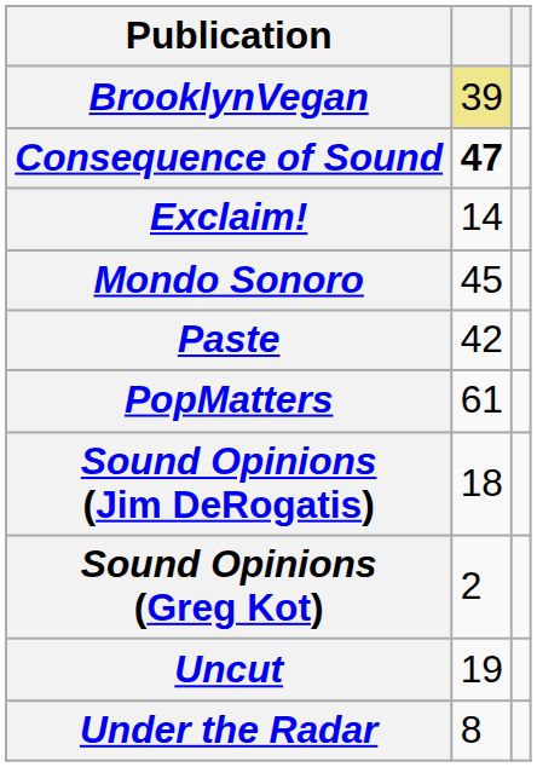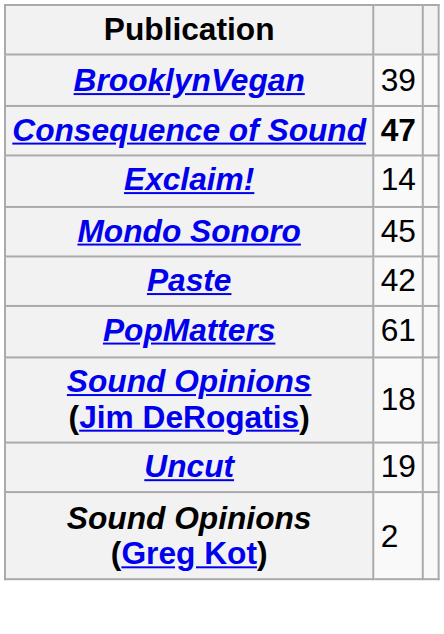BrooklynVegan | column 2: khaki background -> no background
rows swapped: Sound Opinions (Greg Kot) <-> Uncut
- row: Under the Radar | 8
